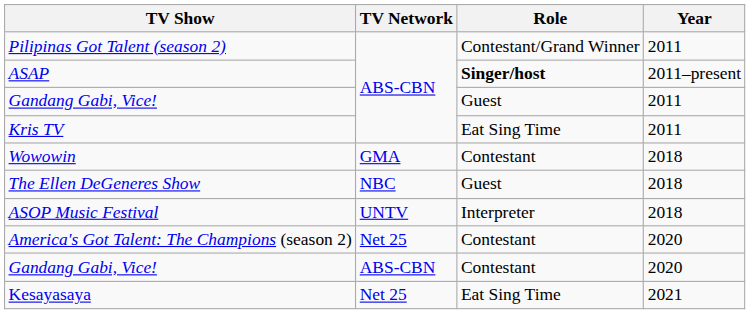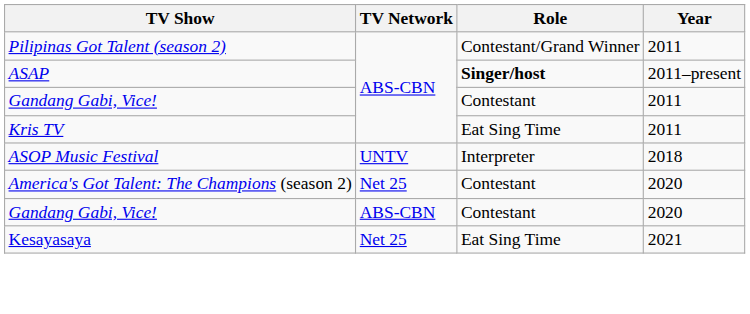Gandang Gabi, Vice! / 2011 | Role: Guest -> Contestant
- row: Wowowin | GMA | Contestant | 2018
- row: The Ellen DeGeneres Show | NBC | Guest | 2018
